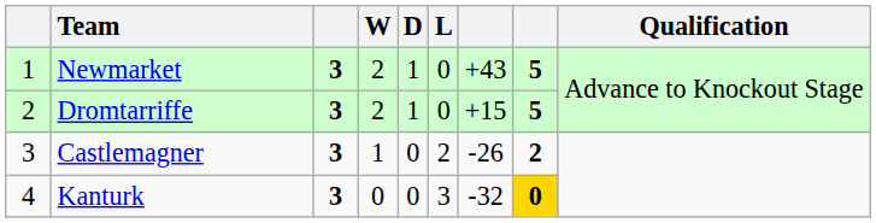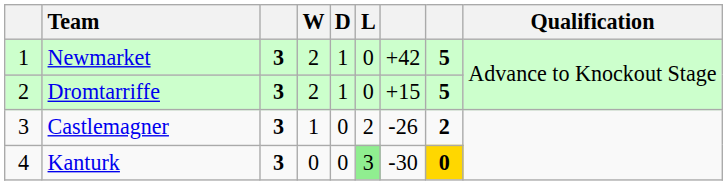Newmarket | column 7: +43 -> +42
Kanturk | L: no background -> lightgreen background
Kanturk | column 7: -32 -> -30
